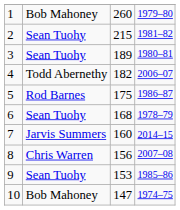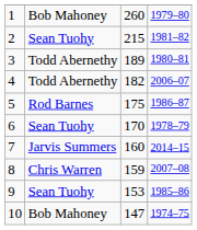3 | column 2: Sean Tuohy -> Todd Abernethy
6 | column 3: 168 -> 170
8 | column 3: 156 -> 159
